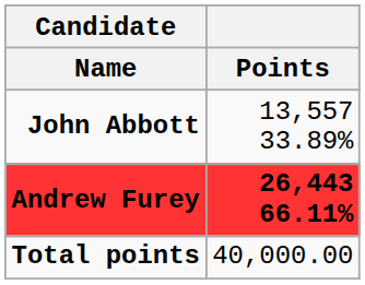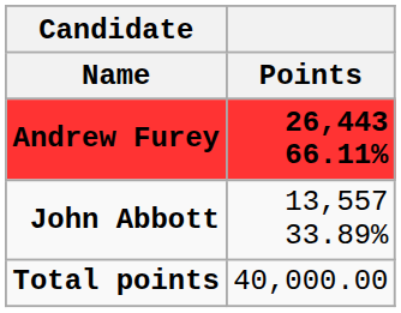rows swapped: Andrew Furey <-> John Abbott
